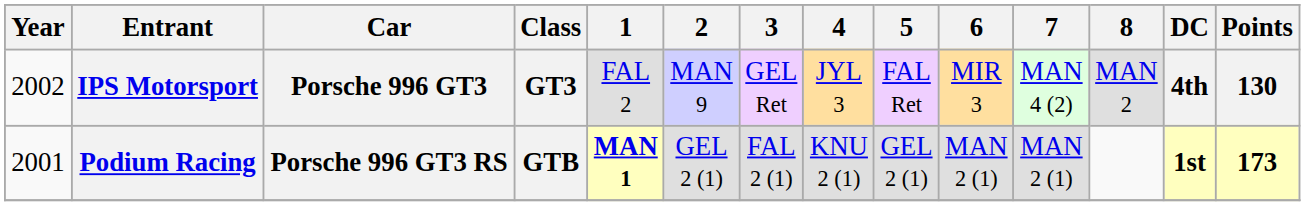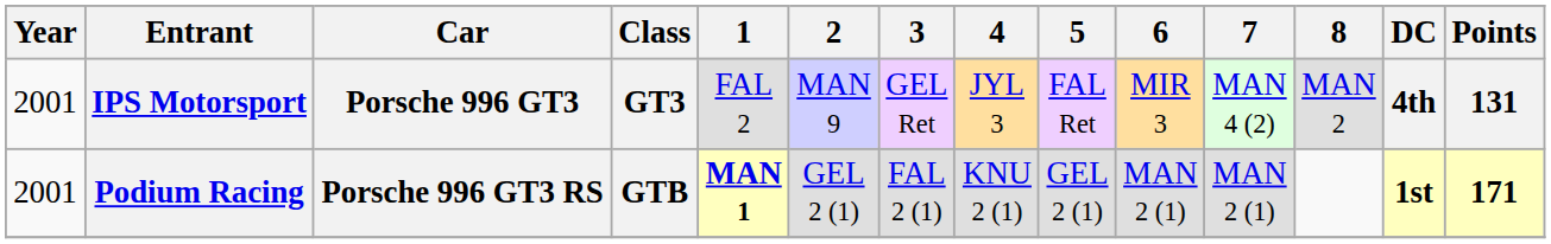IPS Motorsport | Year: 2002 -> 2001
IPS Motorsport | Points: 130 -> 131
Podium Racing | Points: 173 -> 171
